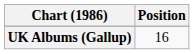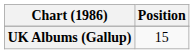UK Albums (Gallup) | Position: 16 -> 15
